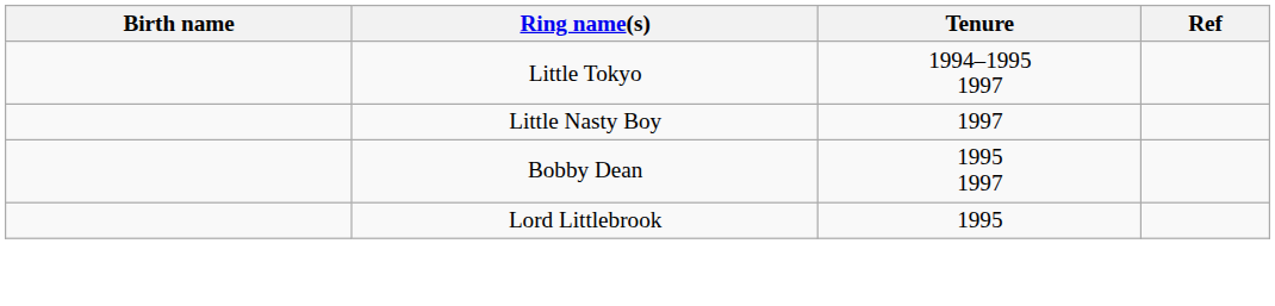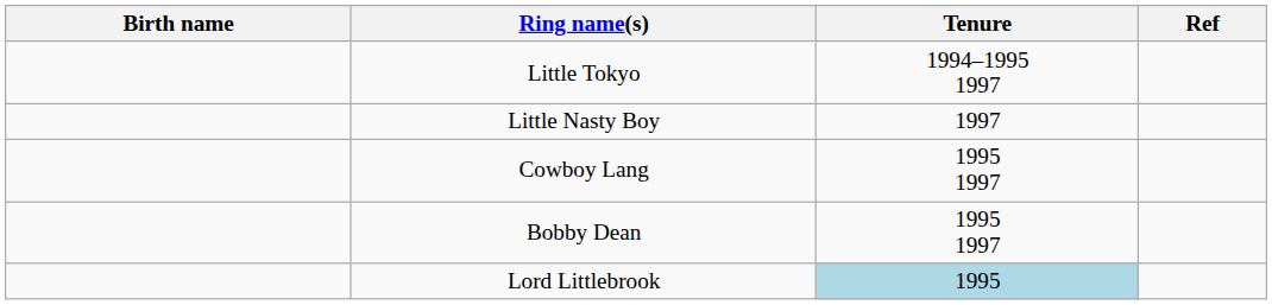+ row: Cowboy Lang | 1995 1997
Lord Littlebrook | Tenure: no background -> lightblue background
